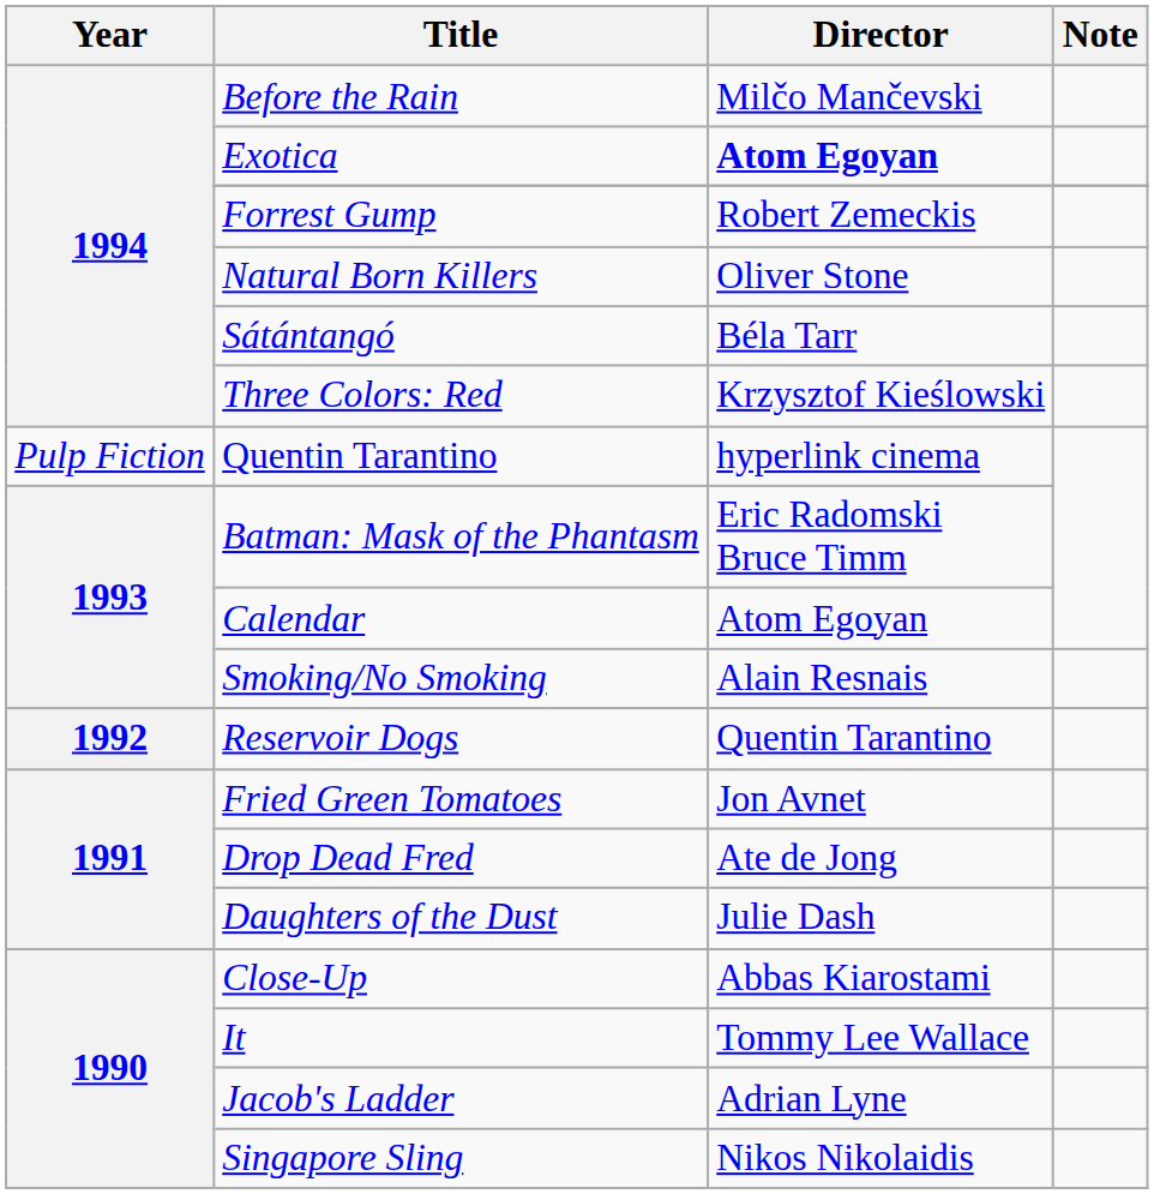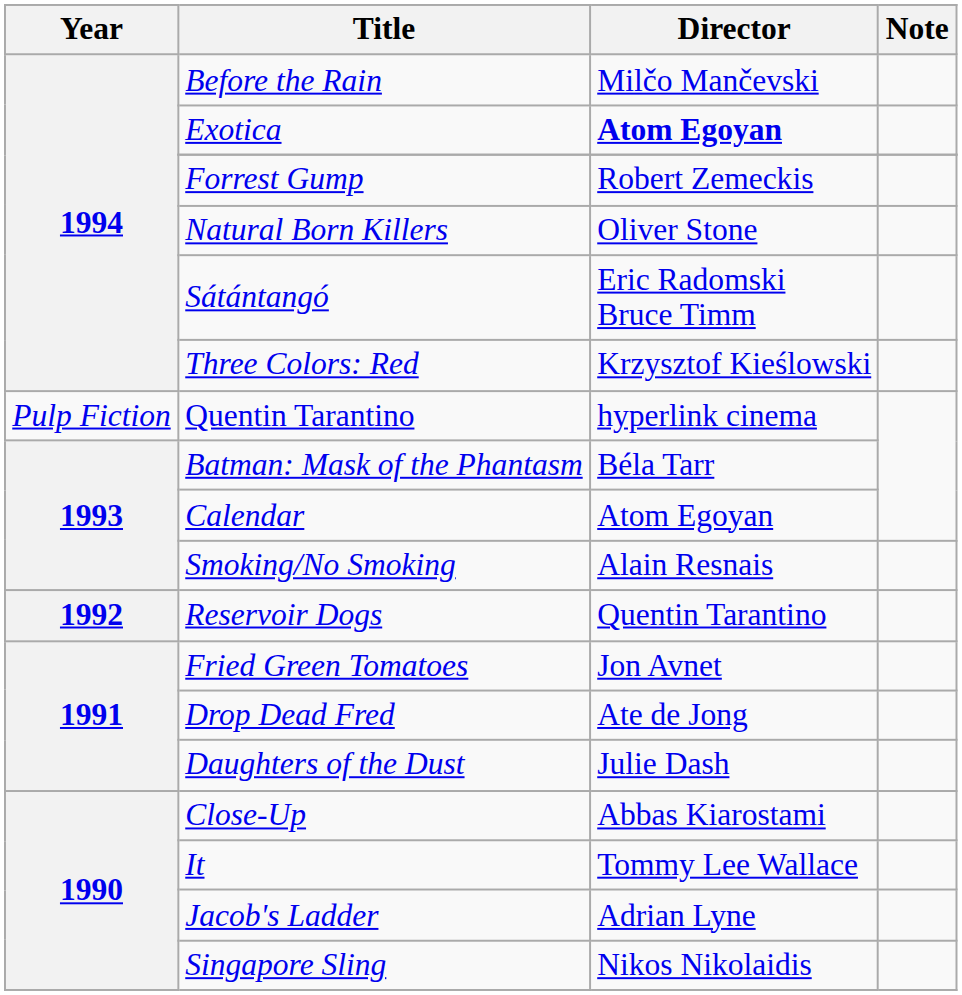Sátántangó | Director: Béla Tarr -> Eric Radomski Bruce Timm
Batman: Mask of the Phantasm | Director: Eric Radomski Bruce Timm -> Béla Tarr
